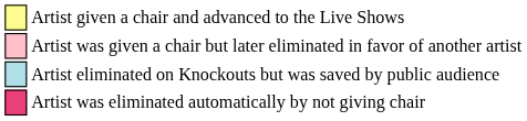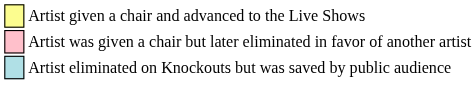- row: Artist was eliminated automatically by not giving chair
